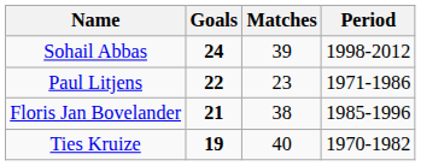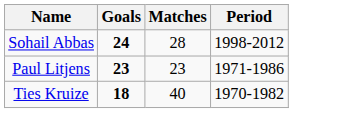Sohail Abbas | Matches: 39 -> 28
Paul Litjens | Goals: 22 -> 23
- row: Floris Jan Bovelander | 21 | 38 | 1985-1996
Ties Kruize | Goals: 19 -> 18
